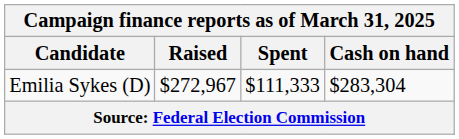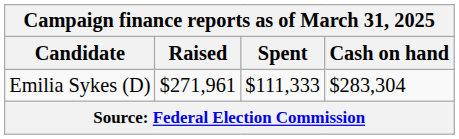Emilia Sykes (D) | Raised: $272,967 -> $271,961
